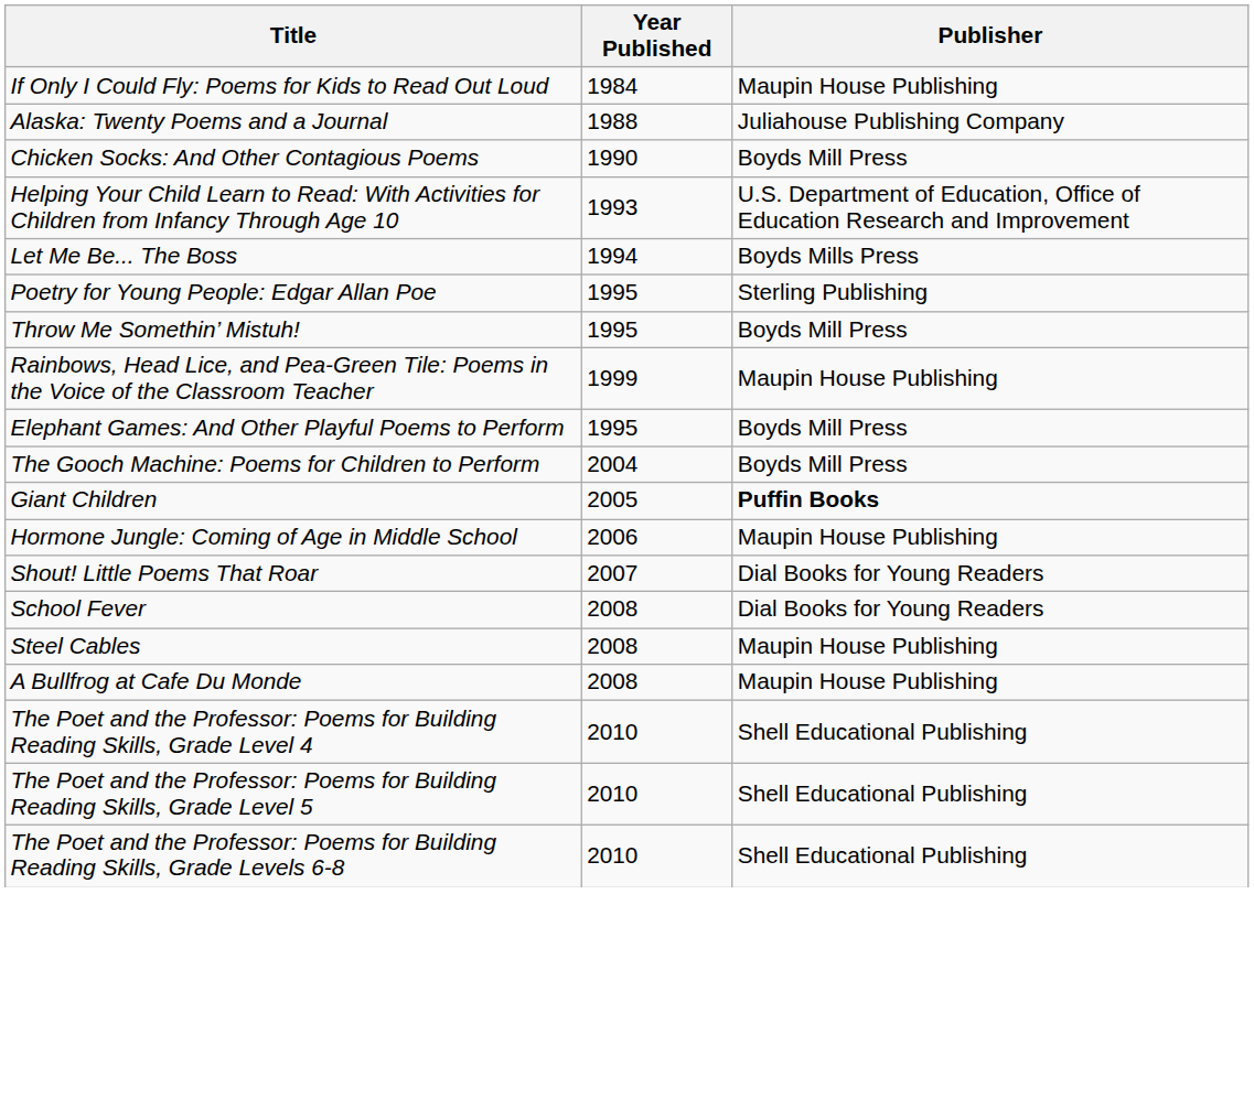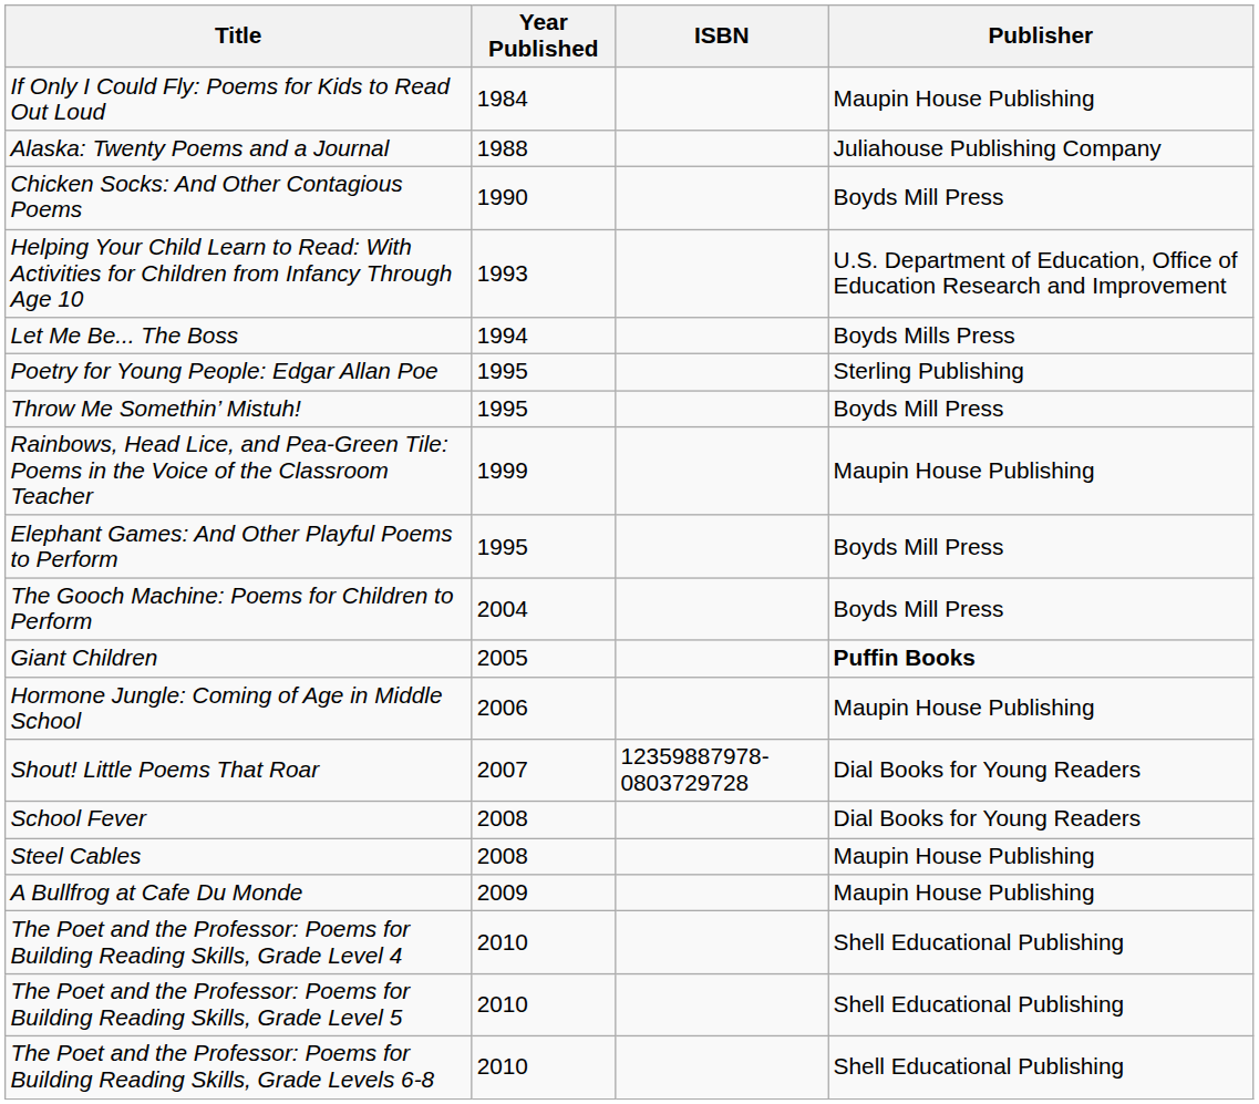+ column: ISBN | 12359887978-0803729728
A Bullfrog at Cafe Du Monde | Year Published: 2008 -> 2009
